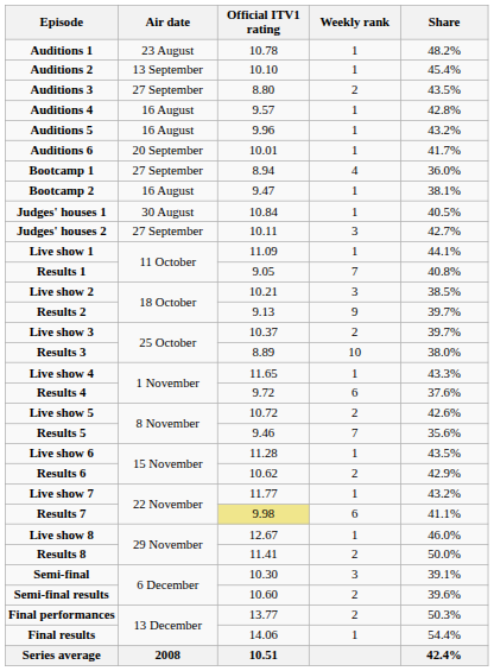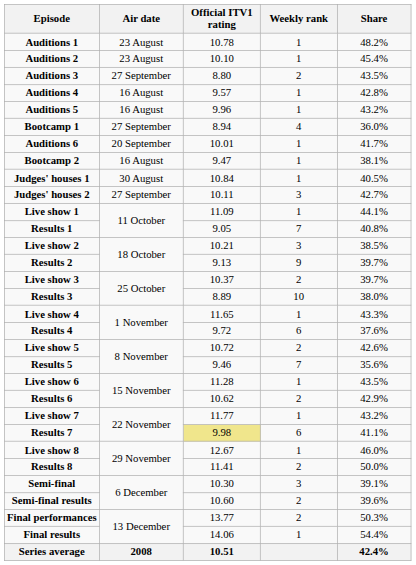Auditions 2 | Air date: 13 September -> 23 August
rows swapped: Auditions 6 <-> Bootcamp 1
